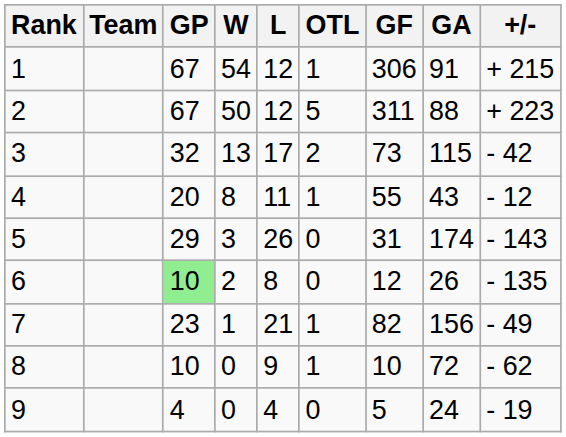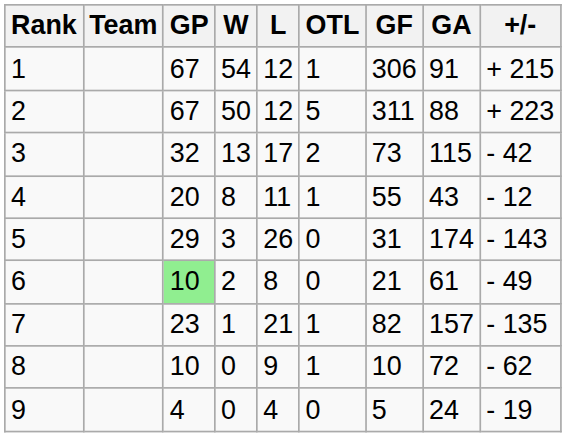6 | GF: 12 -> 21
6 | GA: 26 -> 61
6 | +/-: - 135 -> - 49
7 | GA: 156 -> 157
7 | +/-: - 49 -> - 135
